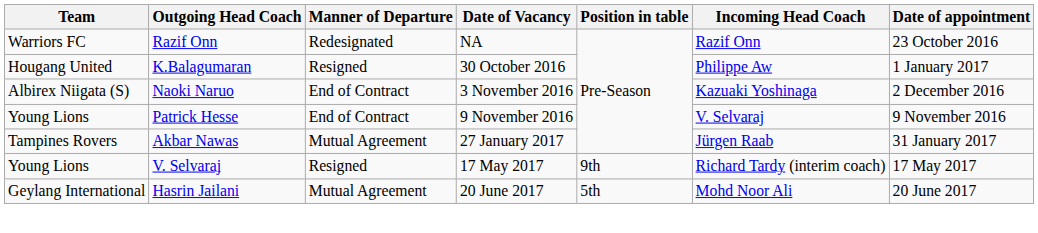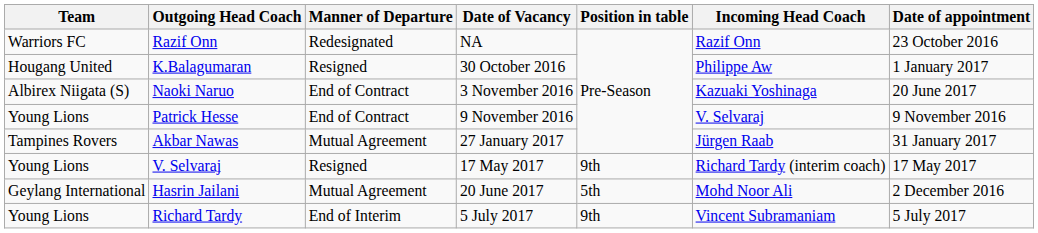Naoki Naruo | Date of appointment: 2 December 2016 -> 20 June 2017
Hasrin Jailani | Date of appointment: 20 June 2017 -> 2 December 2016
+ row: Young Lions | Richard Tardy | End of Interim | 5 July 2017 | 9th | Vincent Subramaniam | 5 July 2017
